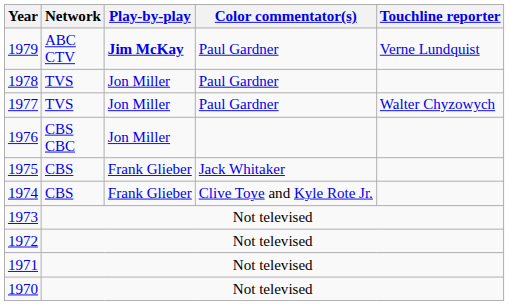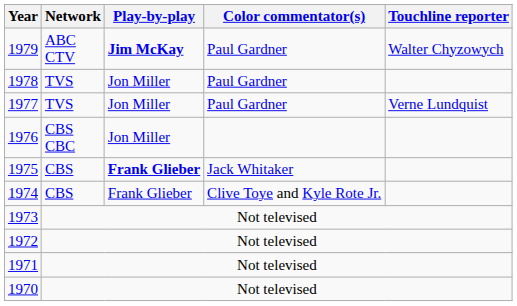1979 | Touchline reporter: Verne Lundquist -> Walter Chyzowych
1977 | Touchline reporter: Walter Chyzowych -> Verne Lundquist
1975 | Play-by-play: normal -> bold
